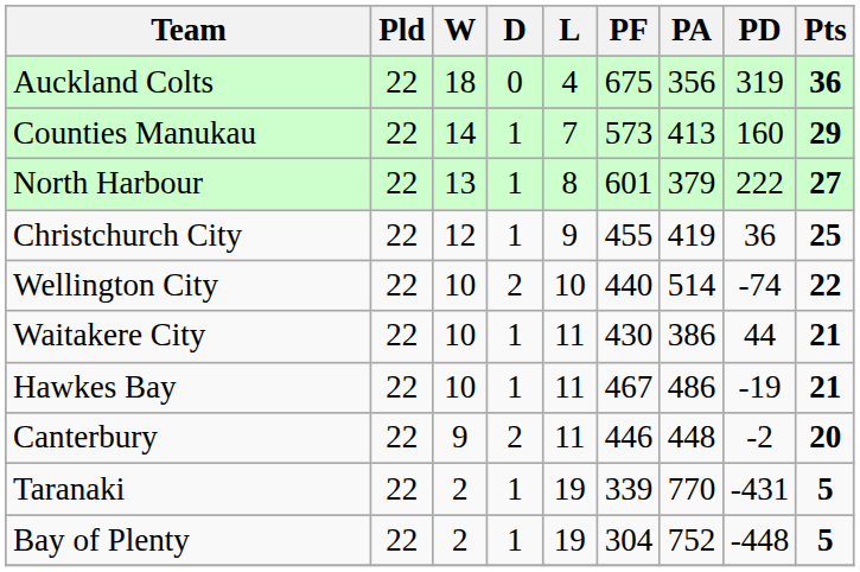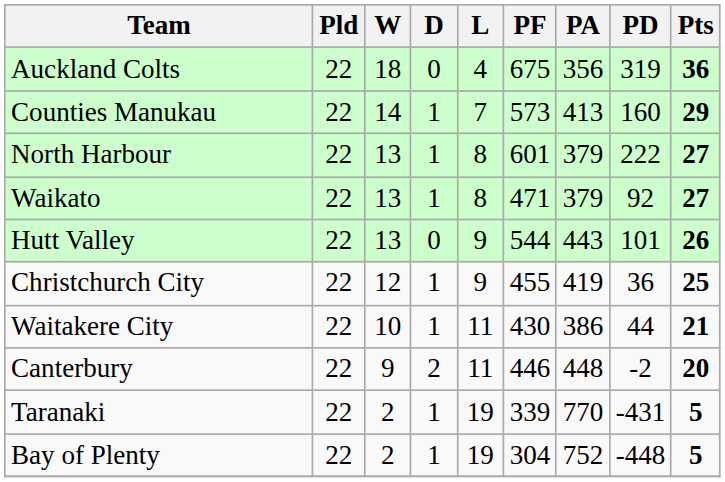+ row: Waikato | 22 | 13 | 1 | 8 | 471 | 379 | 92 | 27
+ row: Hutt Valley | 22 | 13 | 0 | 9 | 544 | 443 | 101 | 26
- row: Wellington City | 22 | 10 | 2 | 10 | 440 | 514 | -74 | 22
- row: Hawkes Bay | 22 | 10 | 1 | 11 | 467 | 486 | -19 | 21
